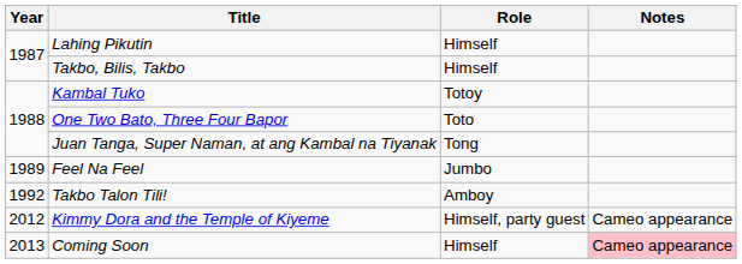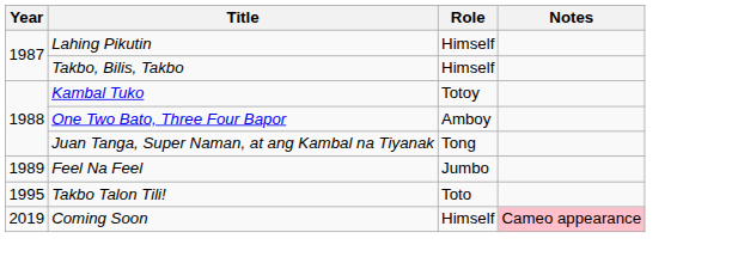One Two Bato, Three Four Bapor | Role: Toto -> Amboy
Takbo Talon Tili! | Year: 1992 -> 1995
Takbo Talon Tili! | Role: Amboy -> Toto
- row: 2012 | Kimmy Dora and the Temple of Kiyeme | Himself, party guest | Cameo appearance
Coming Soon | Year: 2013 -> 2019
